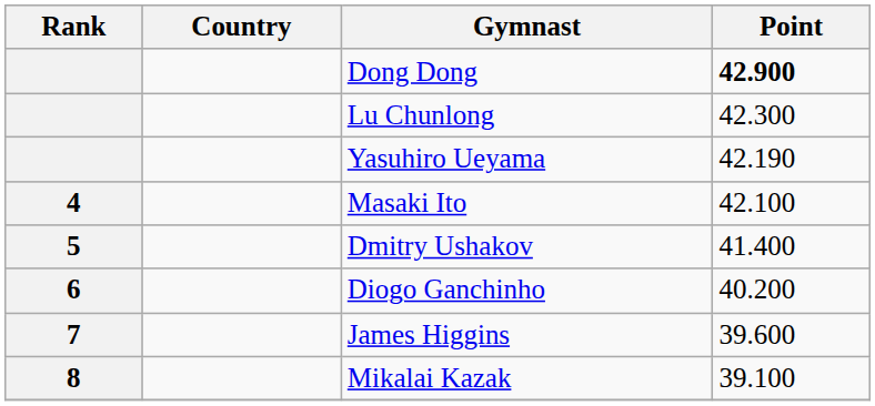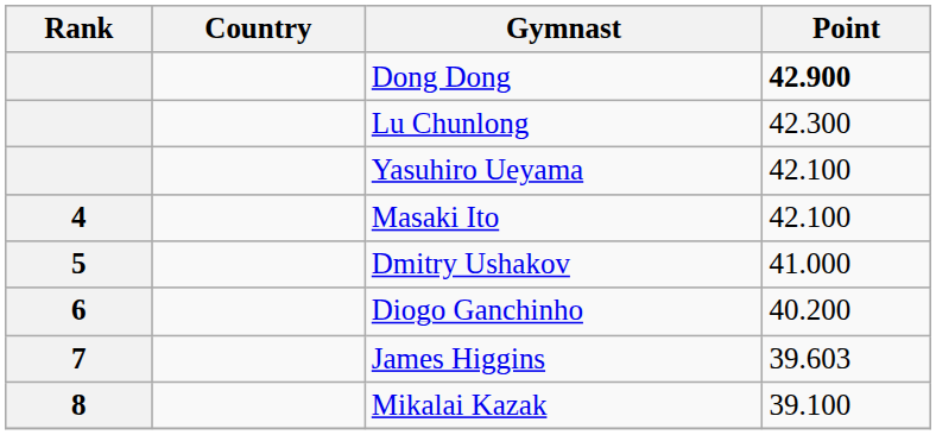Yasuhiro Ueyama | Point: 42.190 -> 42.100
Dmitry Ushakov | Point: 41.400 -> 41.000
James Higgins | Point: 39.600 -> 39.603
